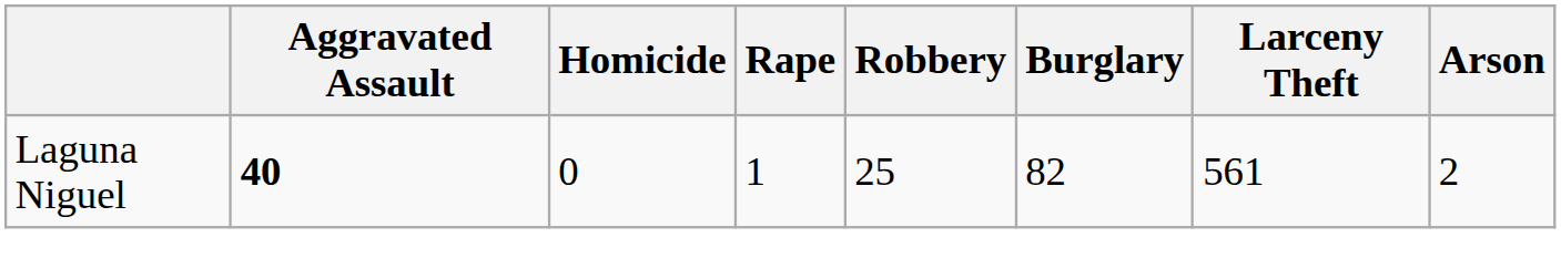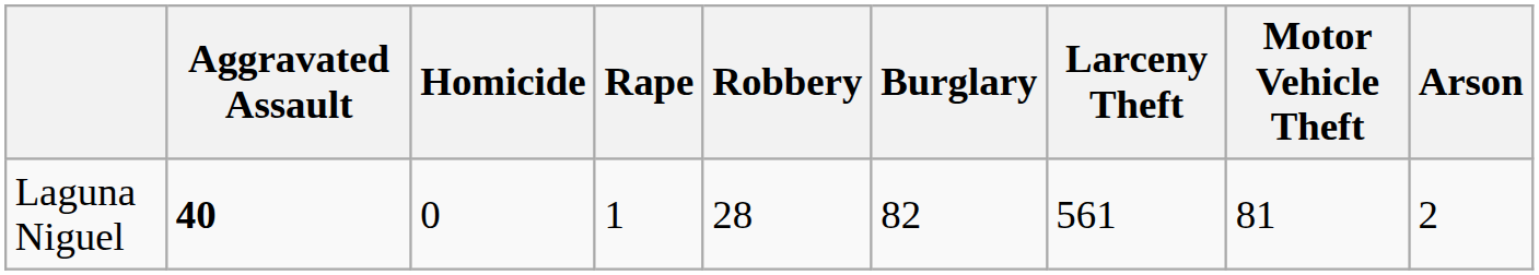+ column: Motor Vehicle Theft | 81
Laguna Niguel | Robbery: 25 -> 28
